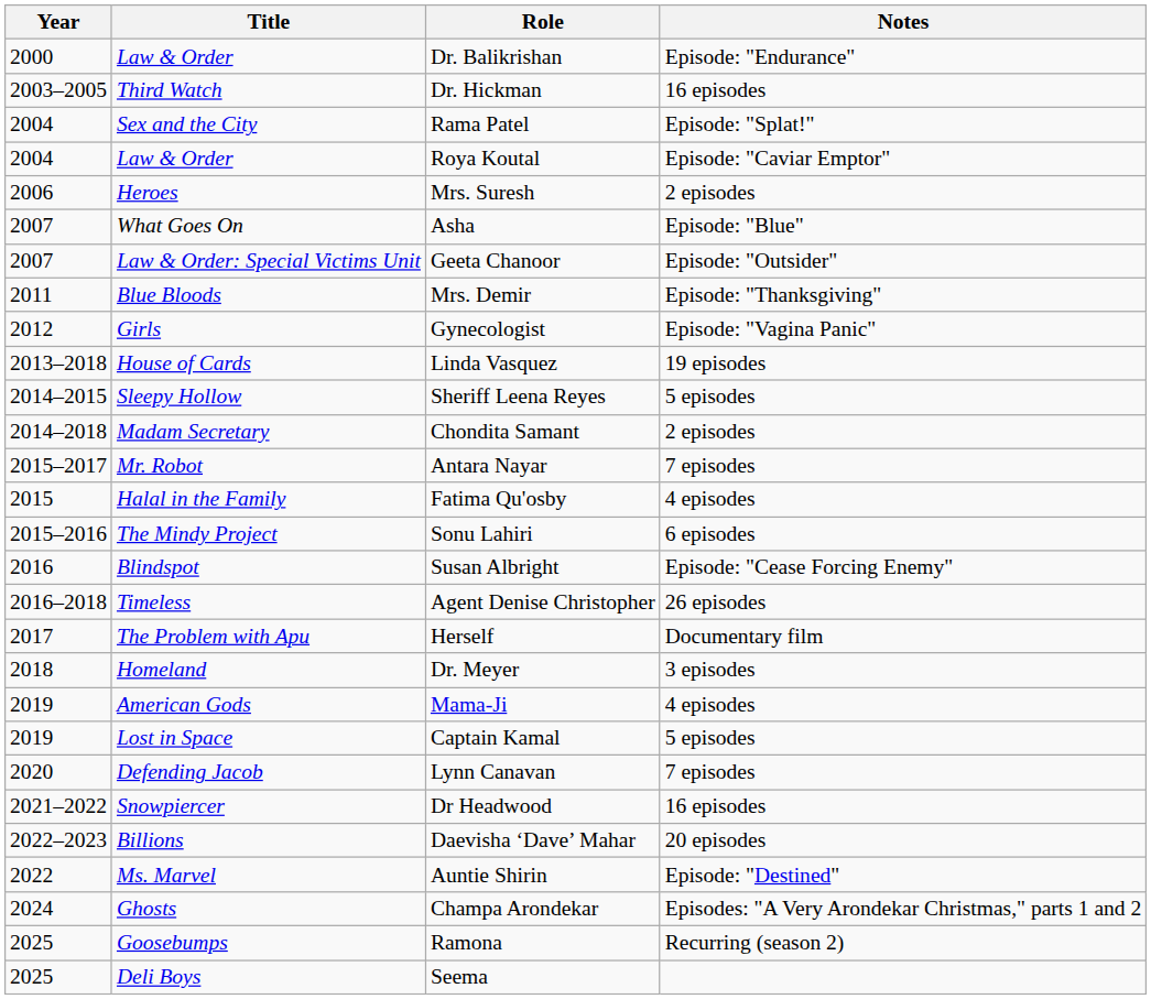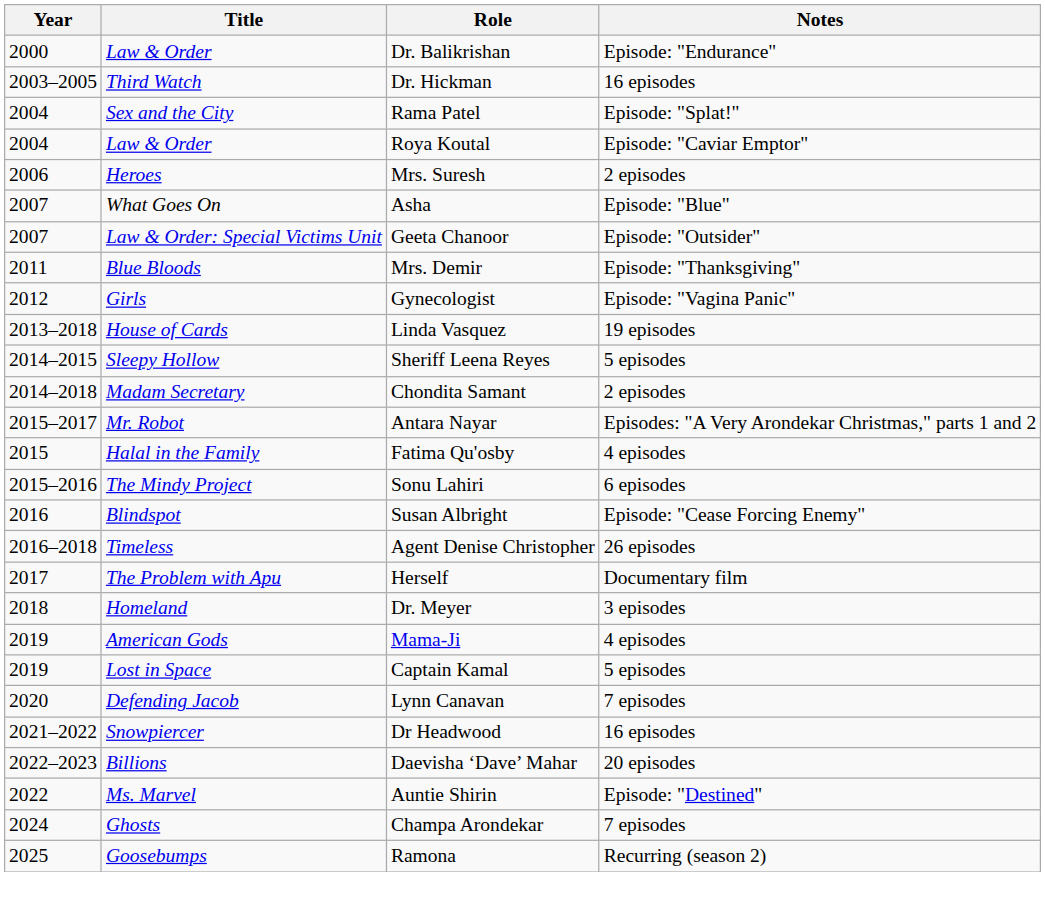Antara Nayar | Notes: 7 episodes -> Episodes: "A Very Arondekar Christmas," parts 1 and 2
Champa Arondekar | Notes: Episodes: "A Very Arondekar Christmas," parts 1 and 2 -> 7 episodes
- row: 2025 | Deli Boys | Seema
